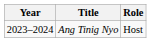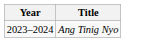- column: Role | Host
